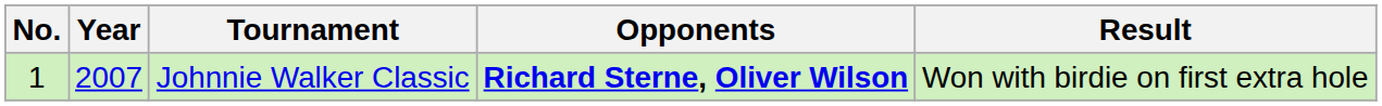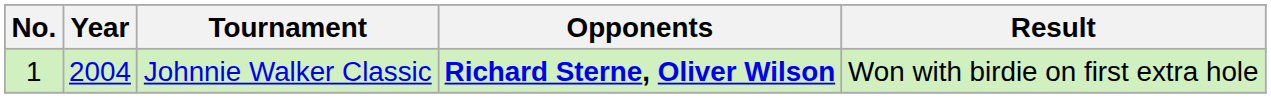Johnnie Walker Classic | Year: 2007 -> 2004
